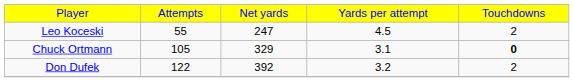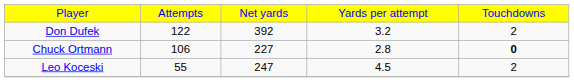rows swapped: Don Dufek <-> Leo Koceski
Chuck Ortmann | column 2: 105 -> 106
Chuck Ortmann | column 3: 329 -> 227
Chuck Ortmann | column 4: 3.1 -> 2.8
